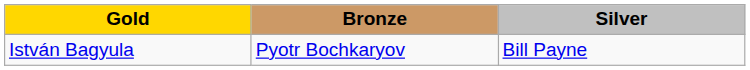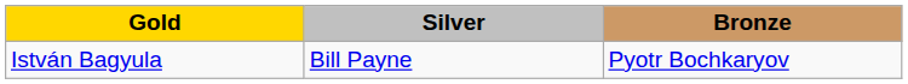columns swapped: Silver <-> Bronze
